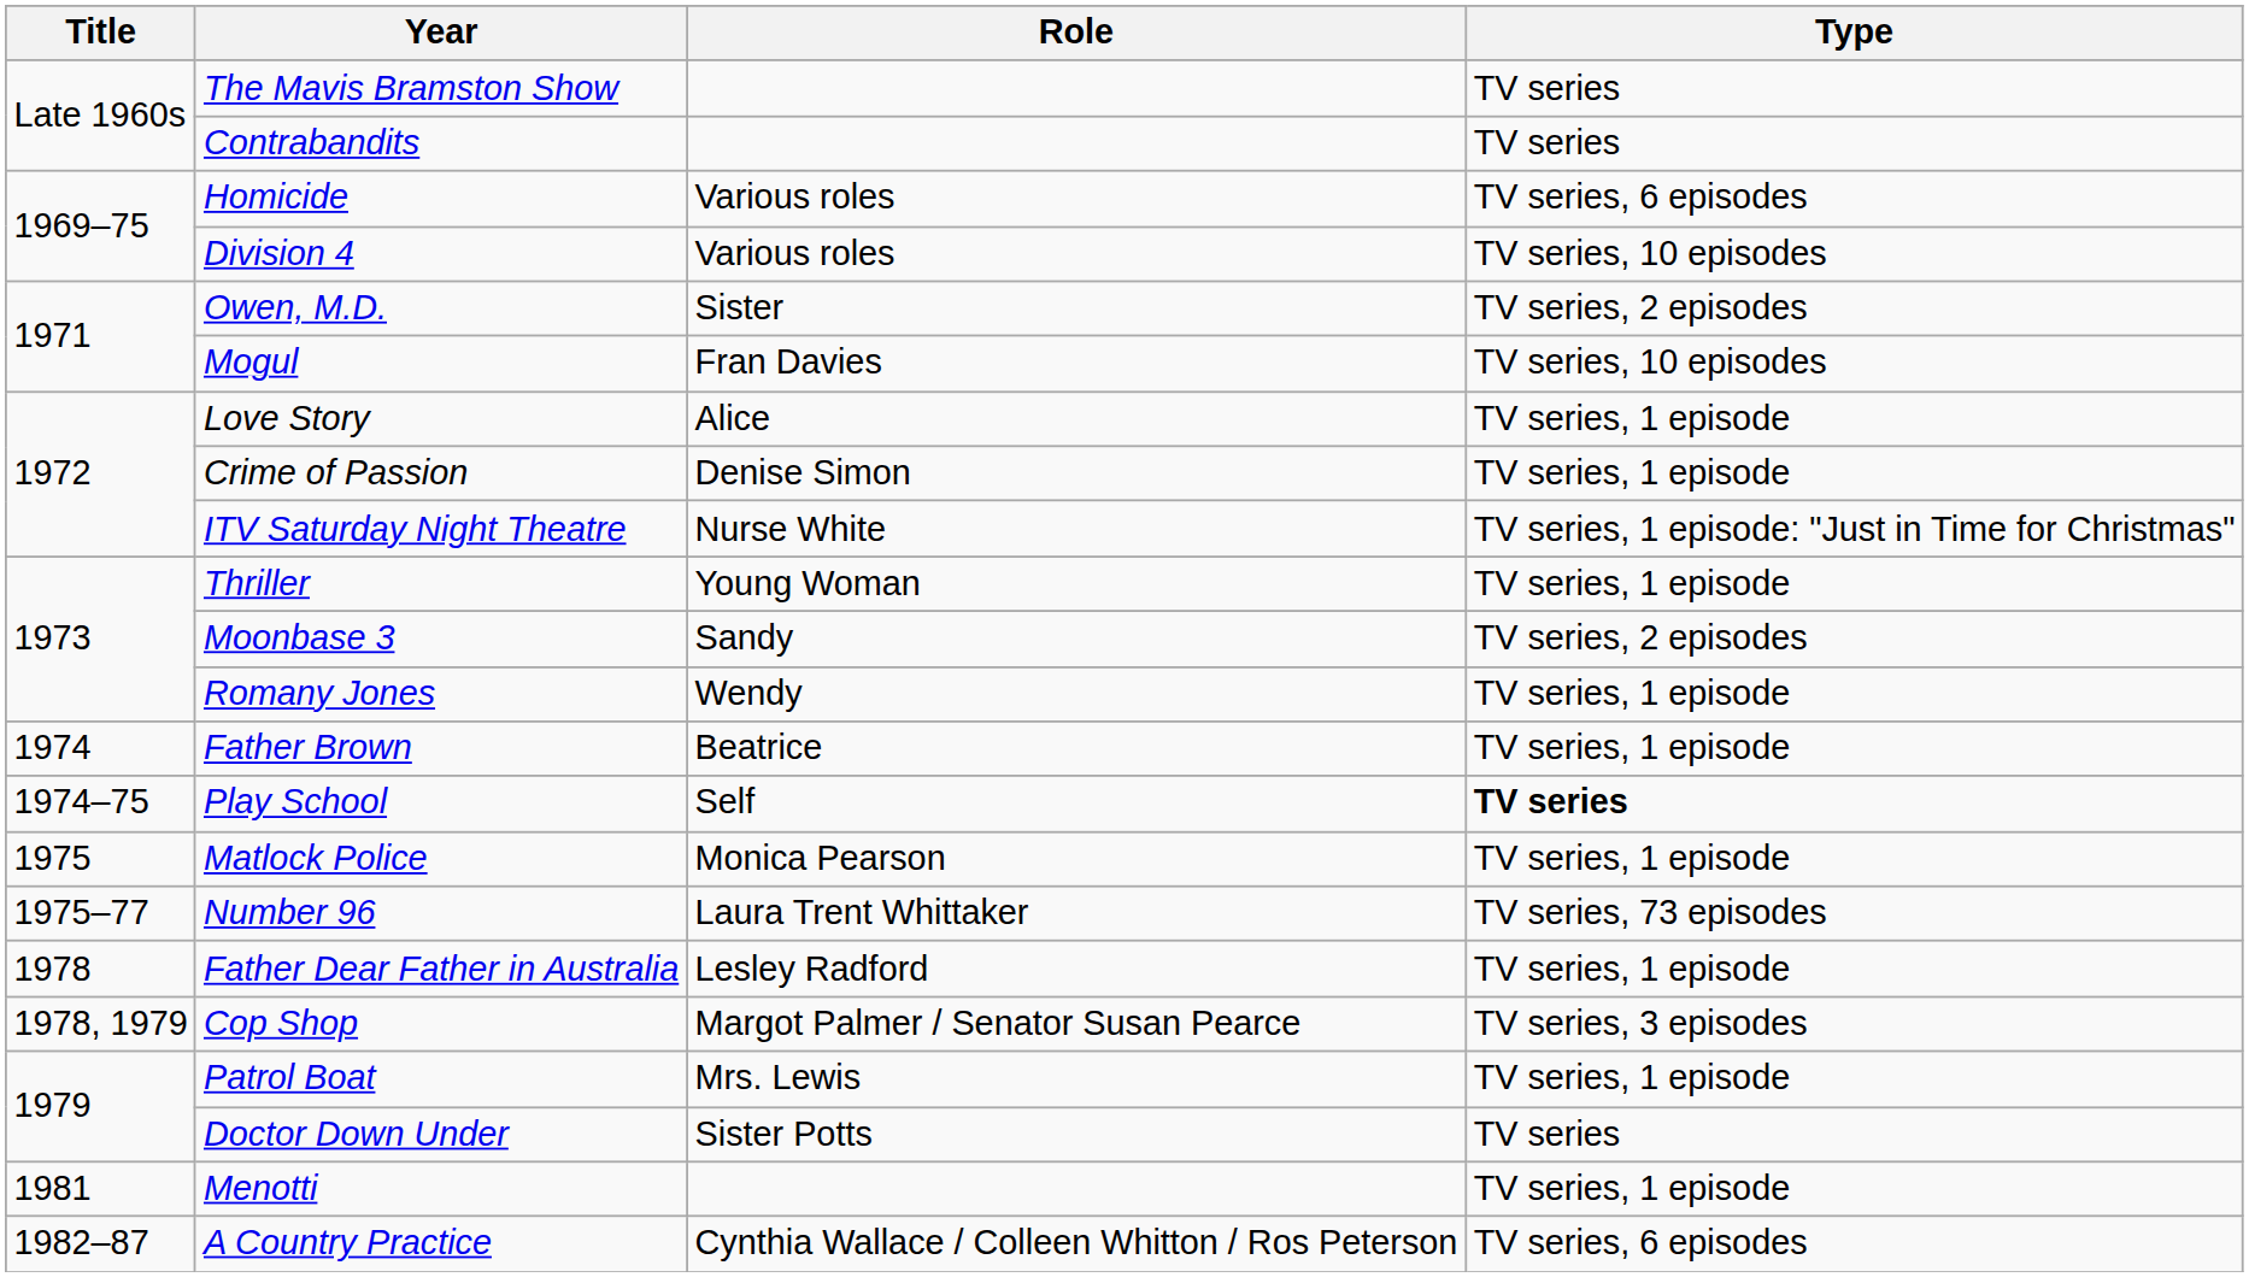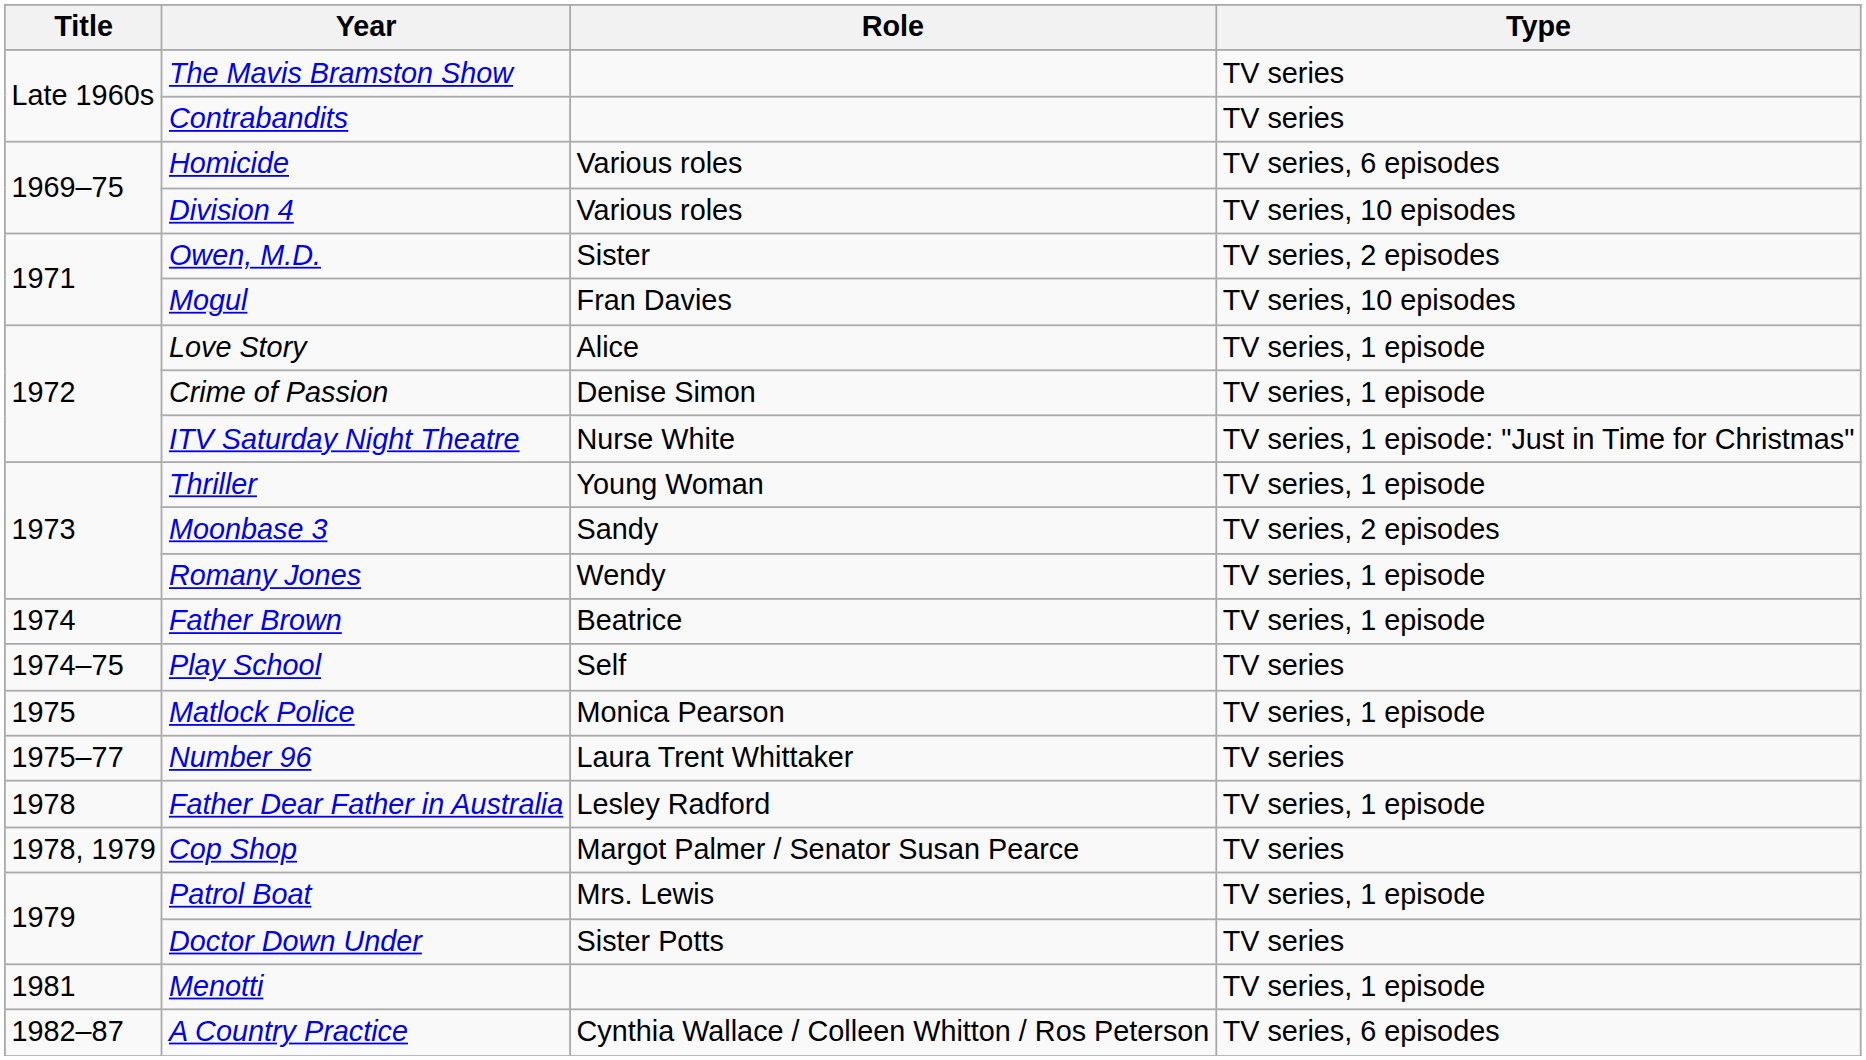Play School | Type: bold -> normal
Number 96 | Type: TV series, 73 episodes -> TV series
Cop Shop | Type: TV series, 3 episodes -> TV series
